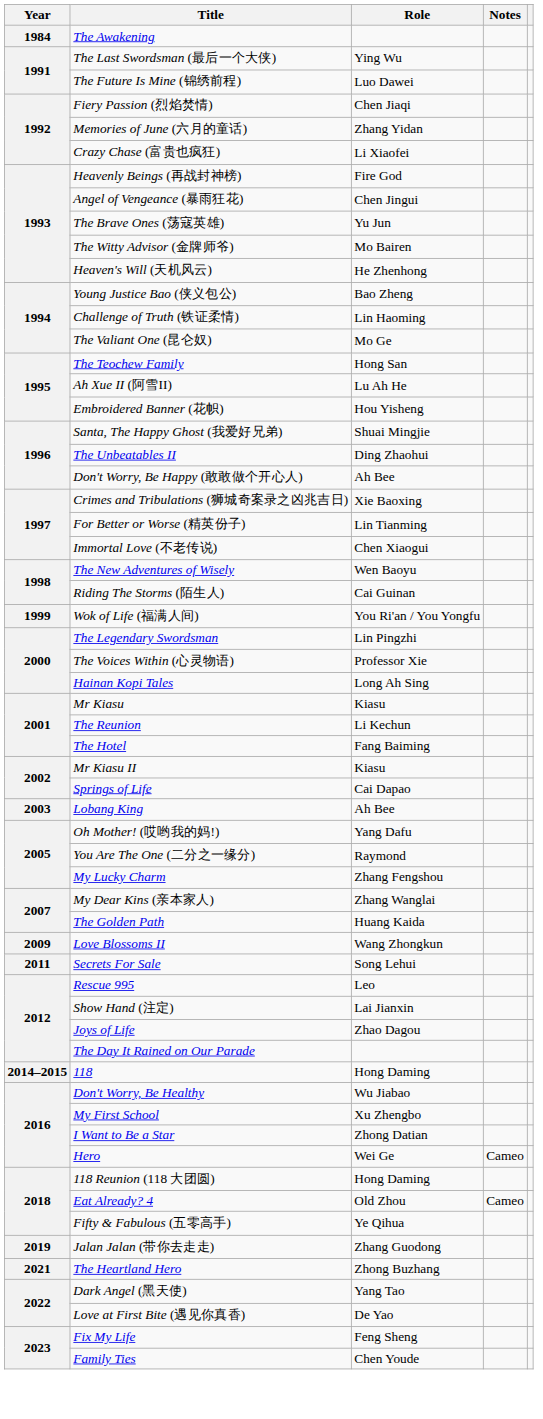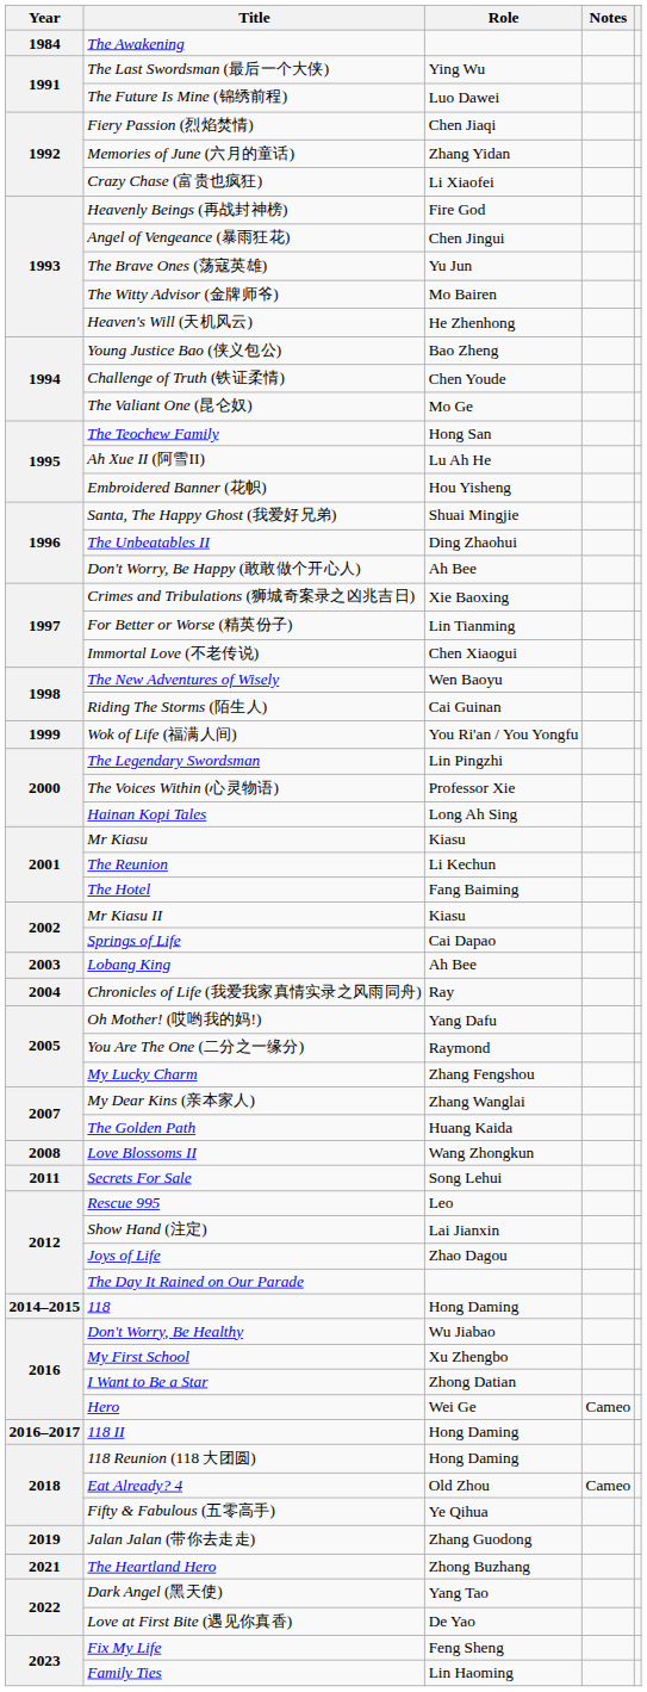Challenge of Truth (铁证柔情) | Role: Lin Haoming -> Chen Youde
+ row: 2004 | Chronicles of Life (我爱我家真情实录之风雨同舟) | Ray
Love Blossoms II | Year: 2009 -> 2008
+ row: 2016–2017 | 118 II | Hong Daming
Family Ties | Role: Chen Youde -> Lin Haoming
